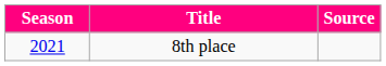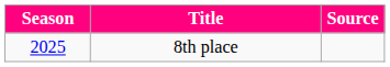8th place | Season: 2021 -> 2025
